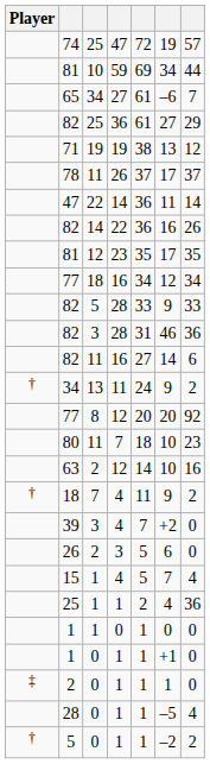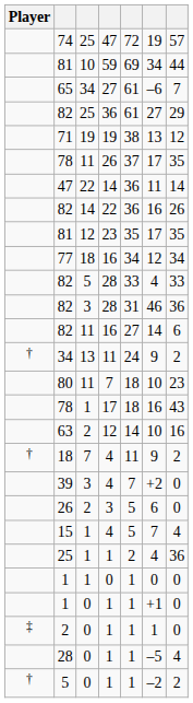78 / 11 | column 7: 37 -> 35
82 / 5 | column 6: 9 -> 4
- row: 77 | 8 | 12 | 20 | 20 | 92
+ row: 78 | 1 | 17 | 18 | 16 | 43
